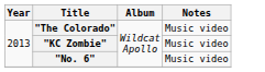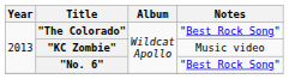"The Colorado" | Notes: Music video -> "Best Rock Song"
"No. 6" | Notes: Music video -> "Best Rock Song"
